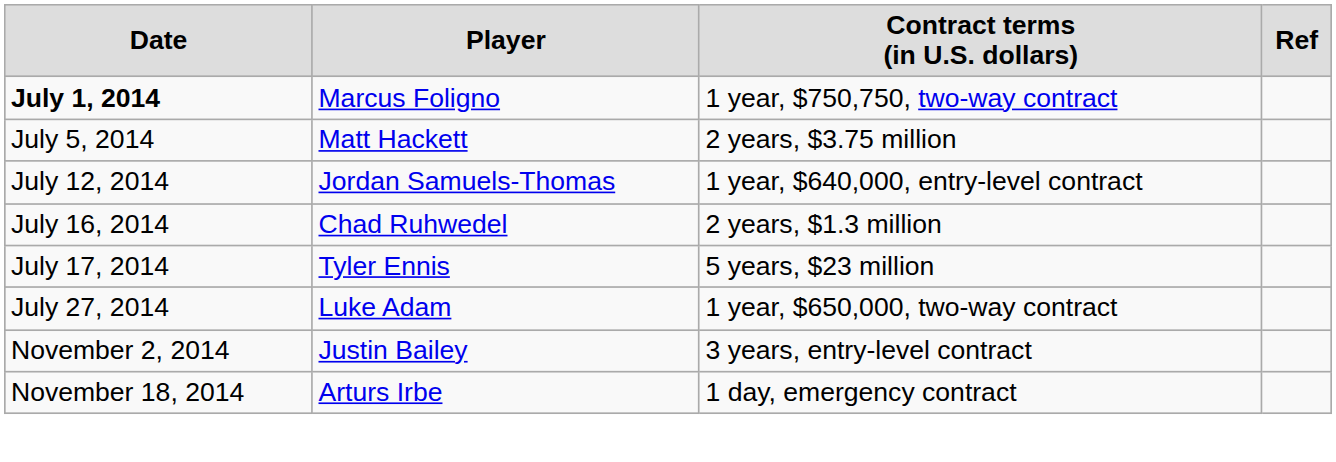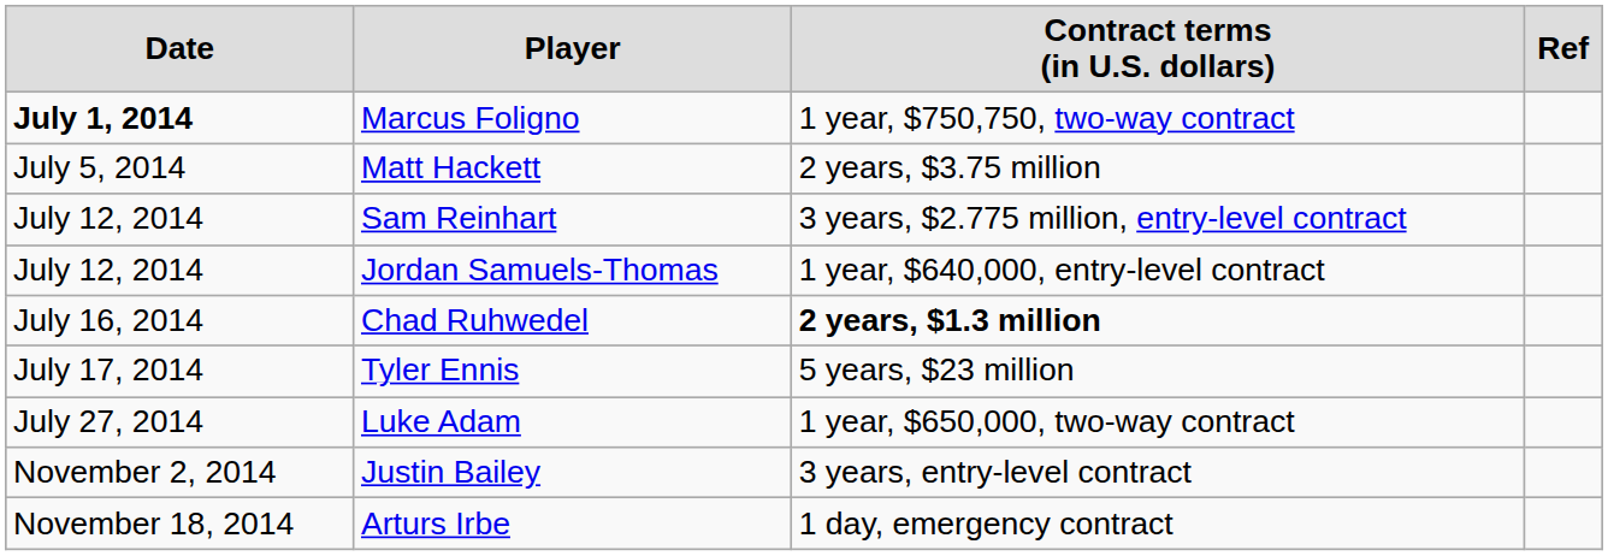+ row: July 12, 2014 | Sam Reinhart | 3 years, $2.775 million, entry-level contract
Chad Ruhwedel | column 3: normal -> bold
